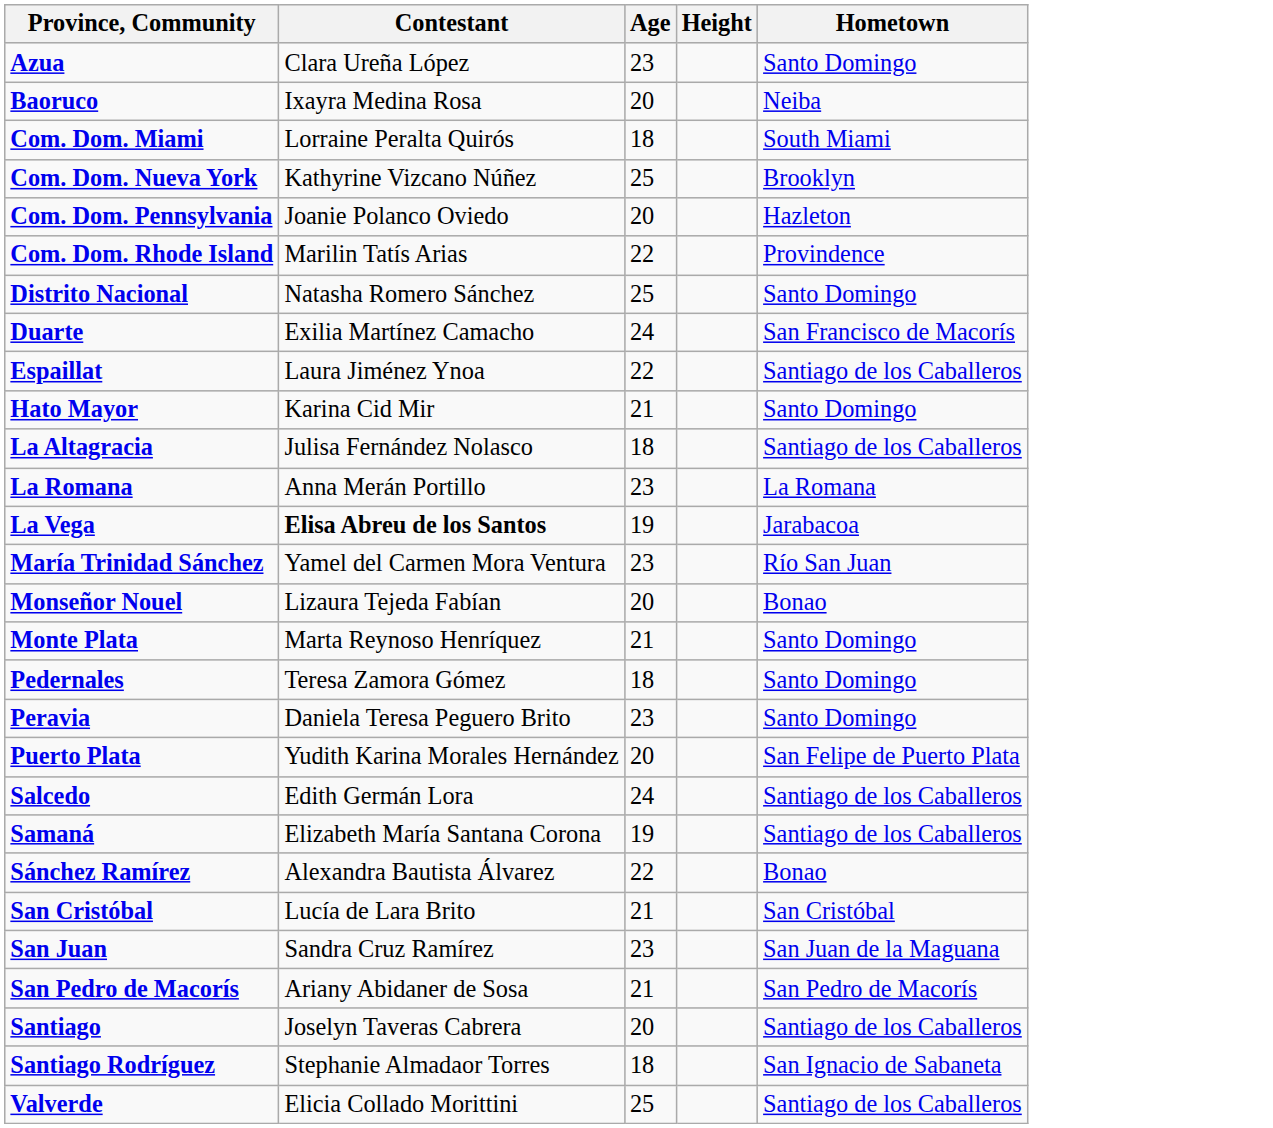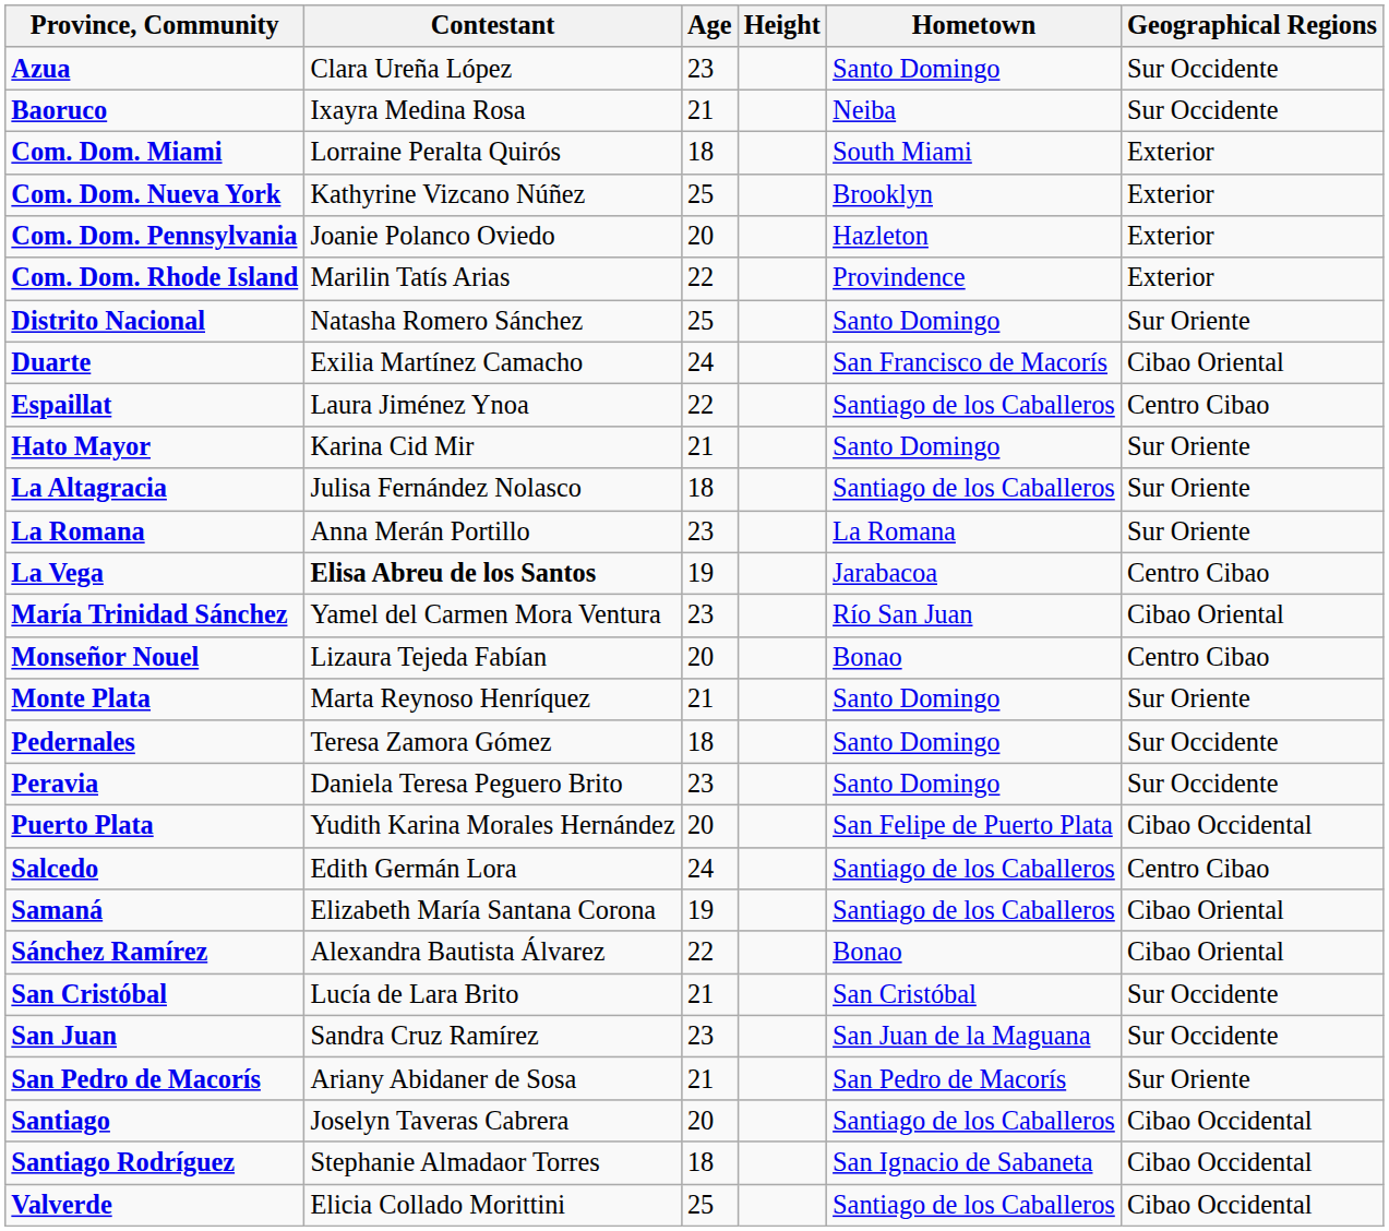+ column: Geographical Regions | Sur Occidente | Sur Occidente | Exterior | Exterior | Exterior | Exterior | Sur Oriente | Cibao Oriental | Centro Cibao | Sur Oriente | Sur Oriente | Sur Oriente | Centro Cibao | Cibao Oriental | Centro Cibao | Sur Oriente | Sur Occidente | Sur Occidente | Cibao Occidental | Centro Cibao | Cibao Oriental | Cibao Oriental | Sur Occidente | Sur Occidente | Sur Oriente | Cibao Occidental | Cibao Occidental | Cibao Occidental
Baoruco | Age: 20 -> 21
